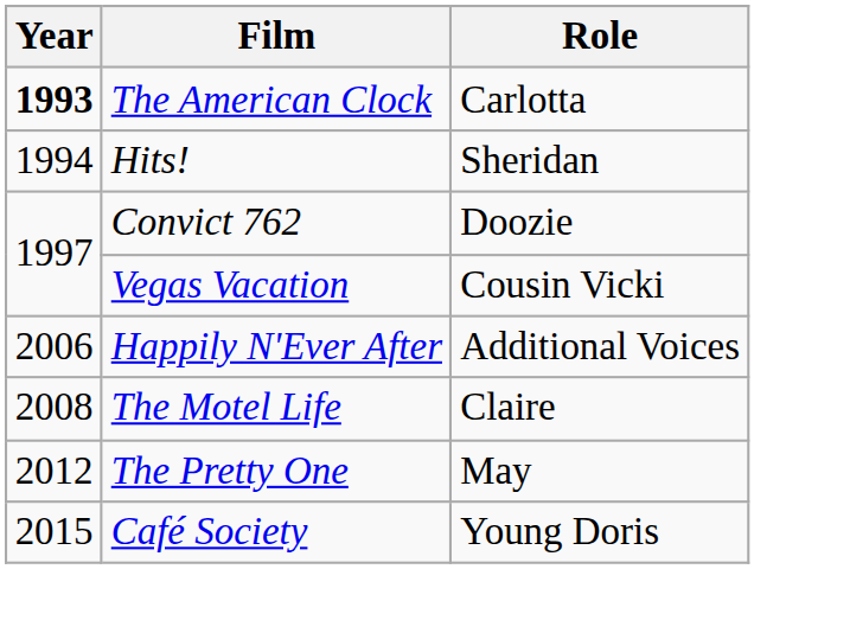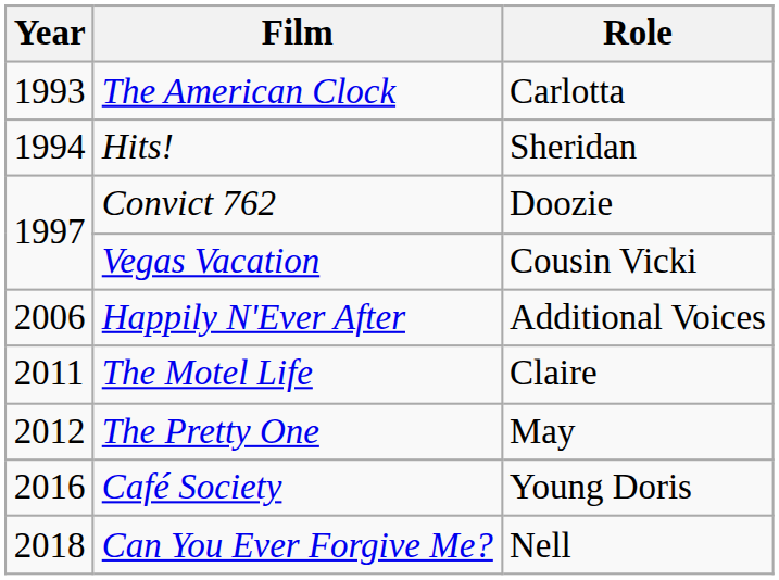The American Clock | Year: bold -> normal
The Motel Life | Year: 2008 -> 2011
Café Society | Year: 2015 -> 2016
+ row: 2018 | Can You Ever Forgive Me? | Nell
